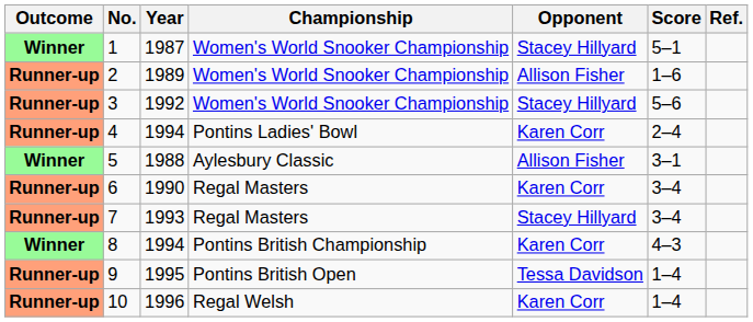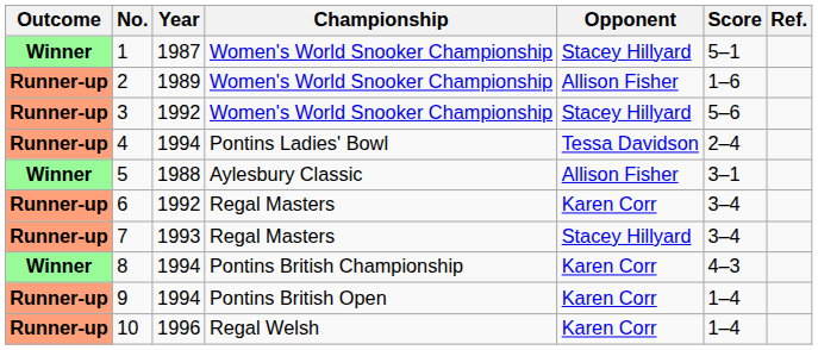4 | Opponent: Karen Corr -> Tessa Davidson
6 | Year: 1990 -> 1992
9 | Year: 1995 -> 1994
9 | Opponent: Tessa Davidson -> Karen Corr
